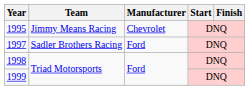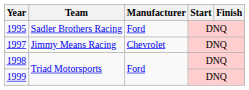1995 | Team: Jimmy Means Racing -> Sadler Brothers Racing
1995 | Manufacturer: Chevrolet -> Ford
1997 | Team: Sadler Brothers Racing -> Jimmy Means Racing
1997 | Manufacturer: Ford -> Chevrolet
